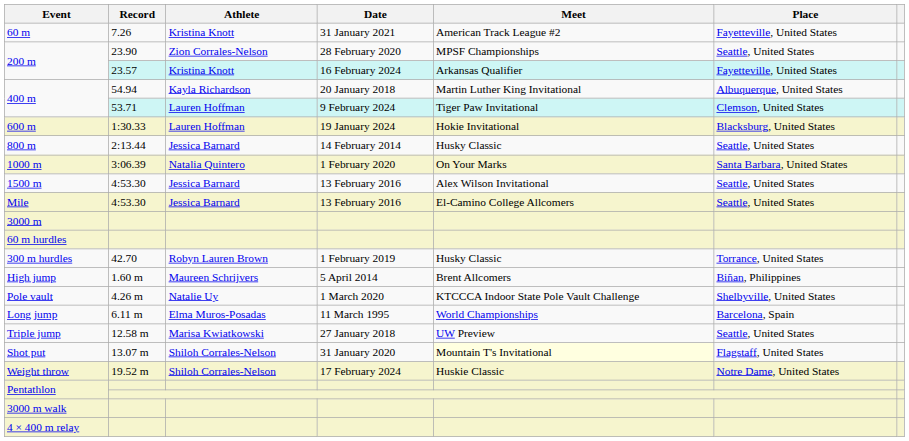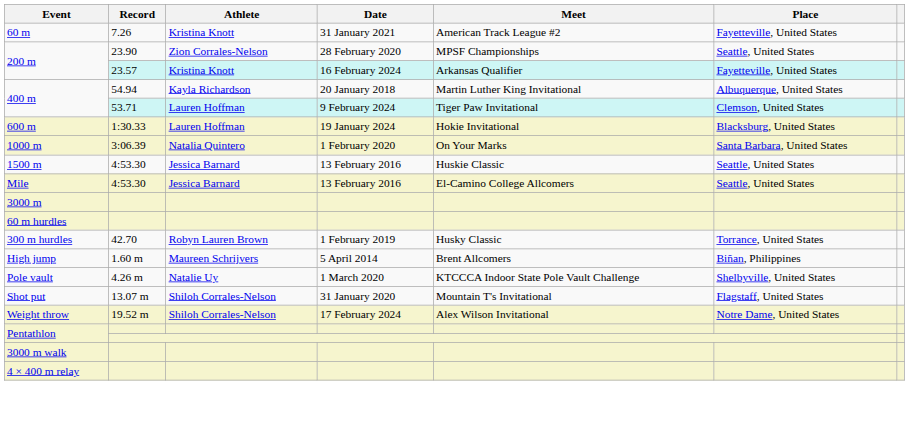- row: 800 m | 2:13.44 | Jessica Barnard | 14 February 2014 | Husky Classic | Seattle, United States
1500 m | Meet: Alex Wilson Invitational -> Huskie Classic
- row: Long jump | 6.11 m | Elma Muros-Posadas | 11 March 1995 | World Championships | Barcelona, Spain
- row: Triple jump | 12.58 m | Marisa Kwiatkowski | 27 January 2018 | UW Preview | Seattle, United States
Shot put | Meet: lightyellow background -> no background
Weight throw | Meet: Huskie Classic -> Alex Wilson Invitational
